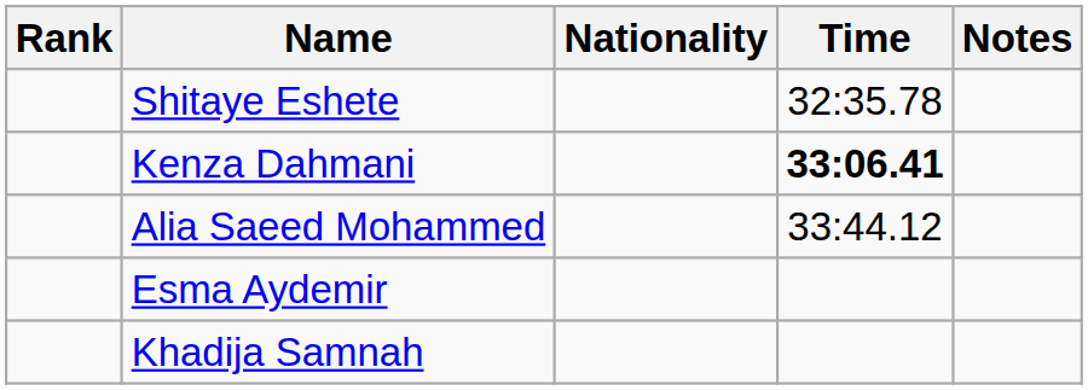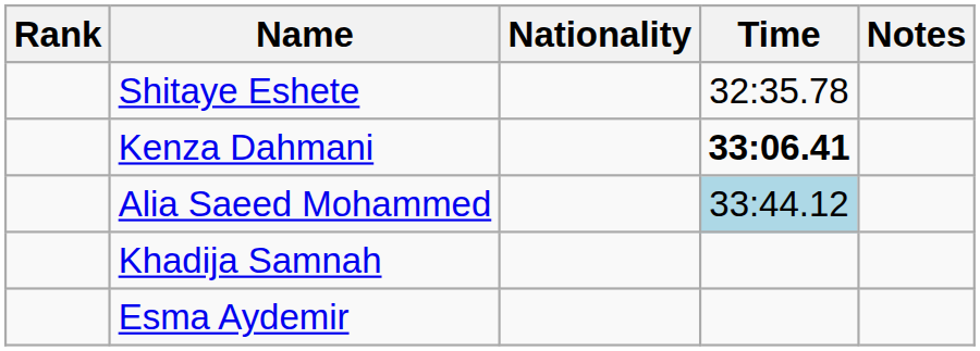Alia Saeed Mohammed | Time: no background -> lightblue background
rows swapped: Esma Aydemir <-> Khadija Samnah
